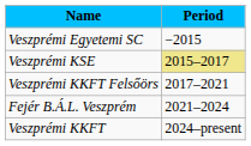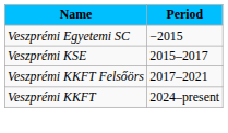Veszprémi KSE | Period: khaki background -> no background
- row: Fejér B.Á.L. Veszprém | 2021–2024
